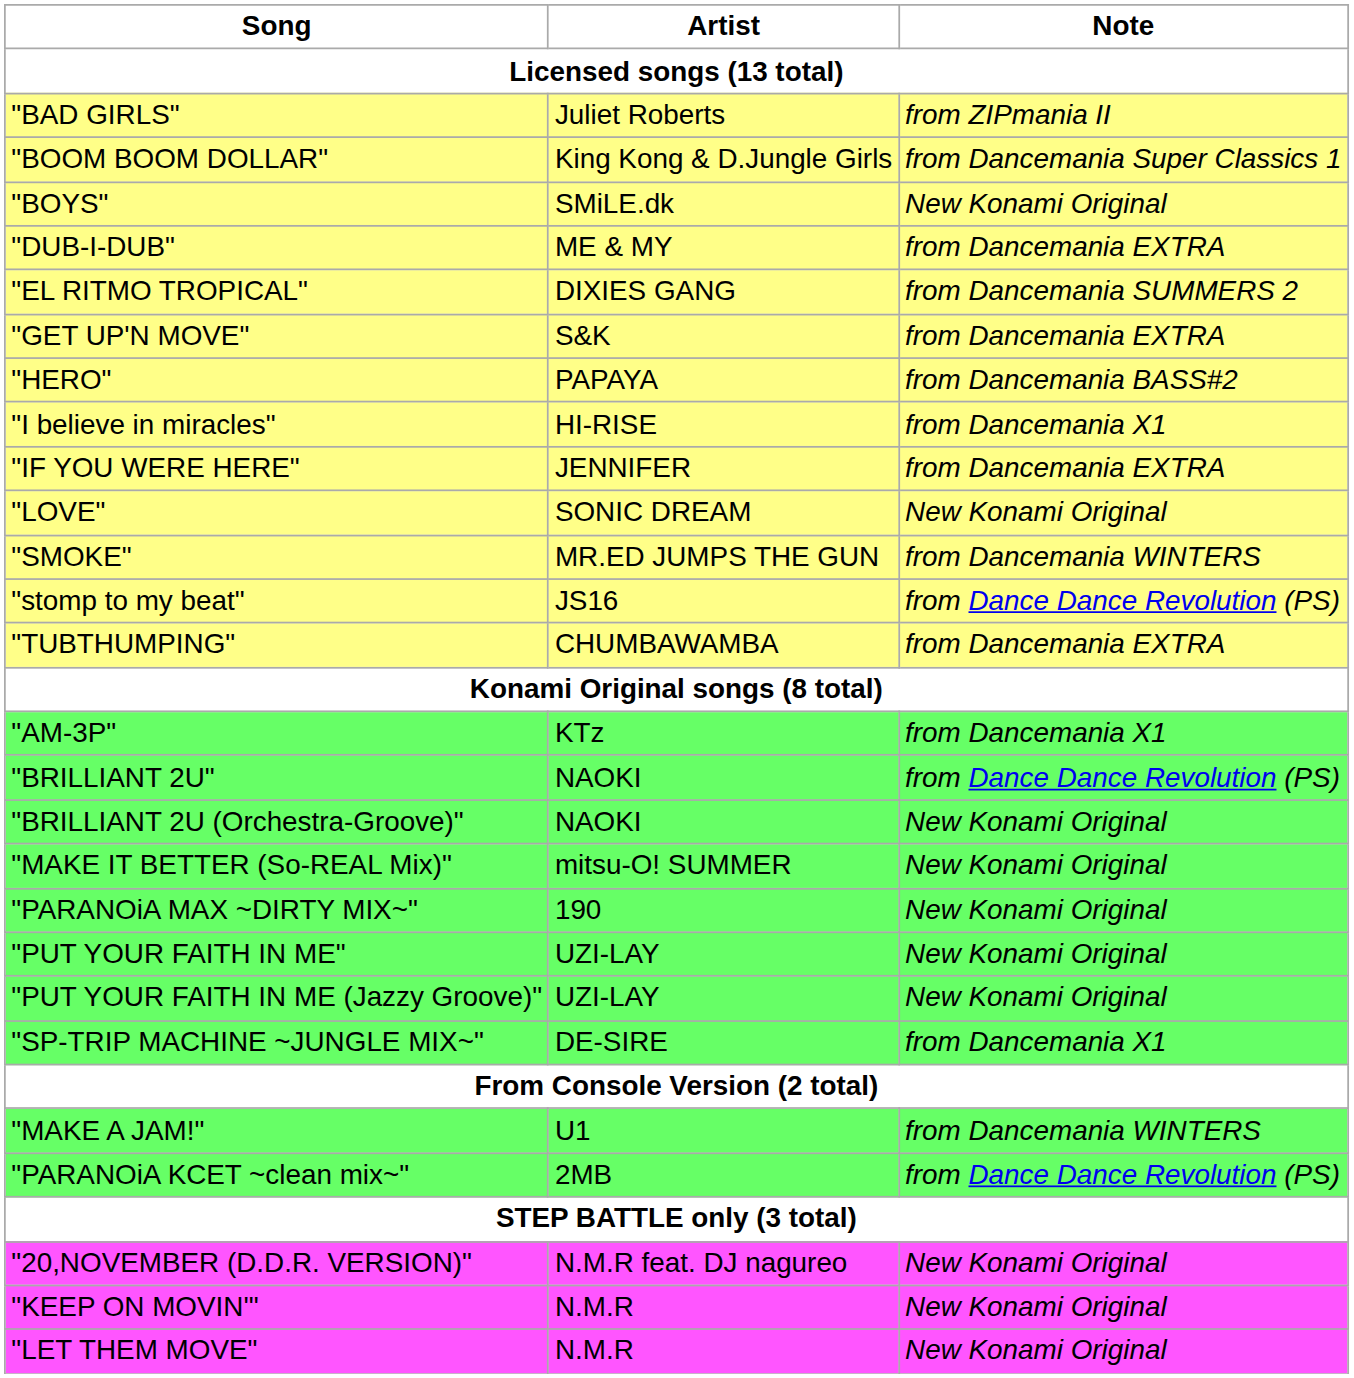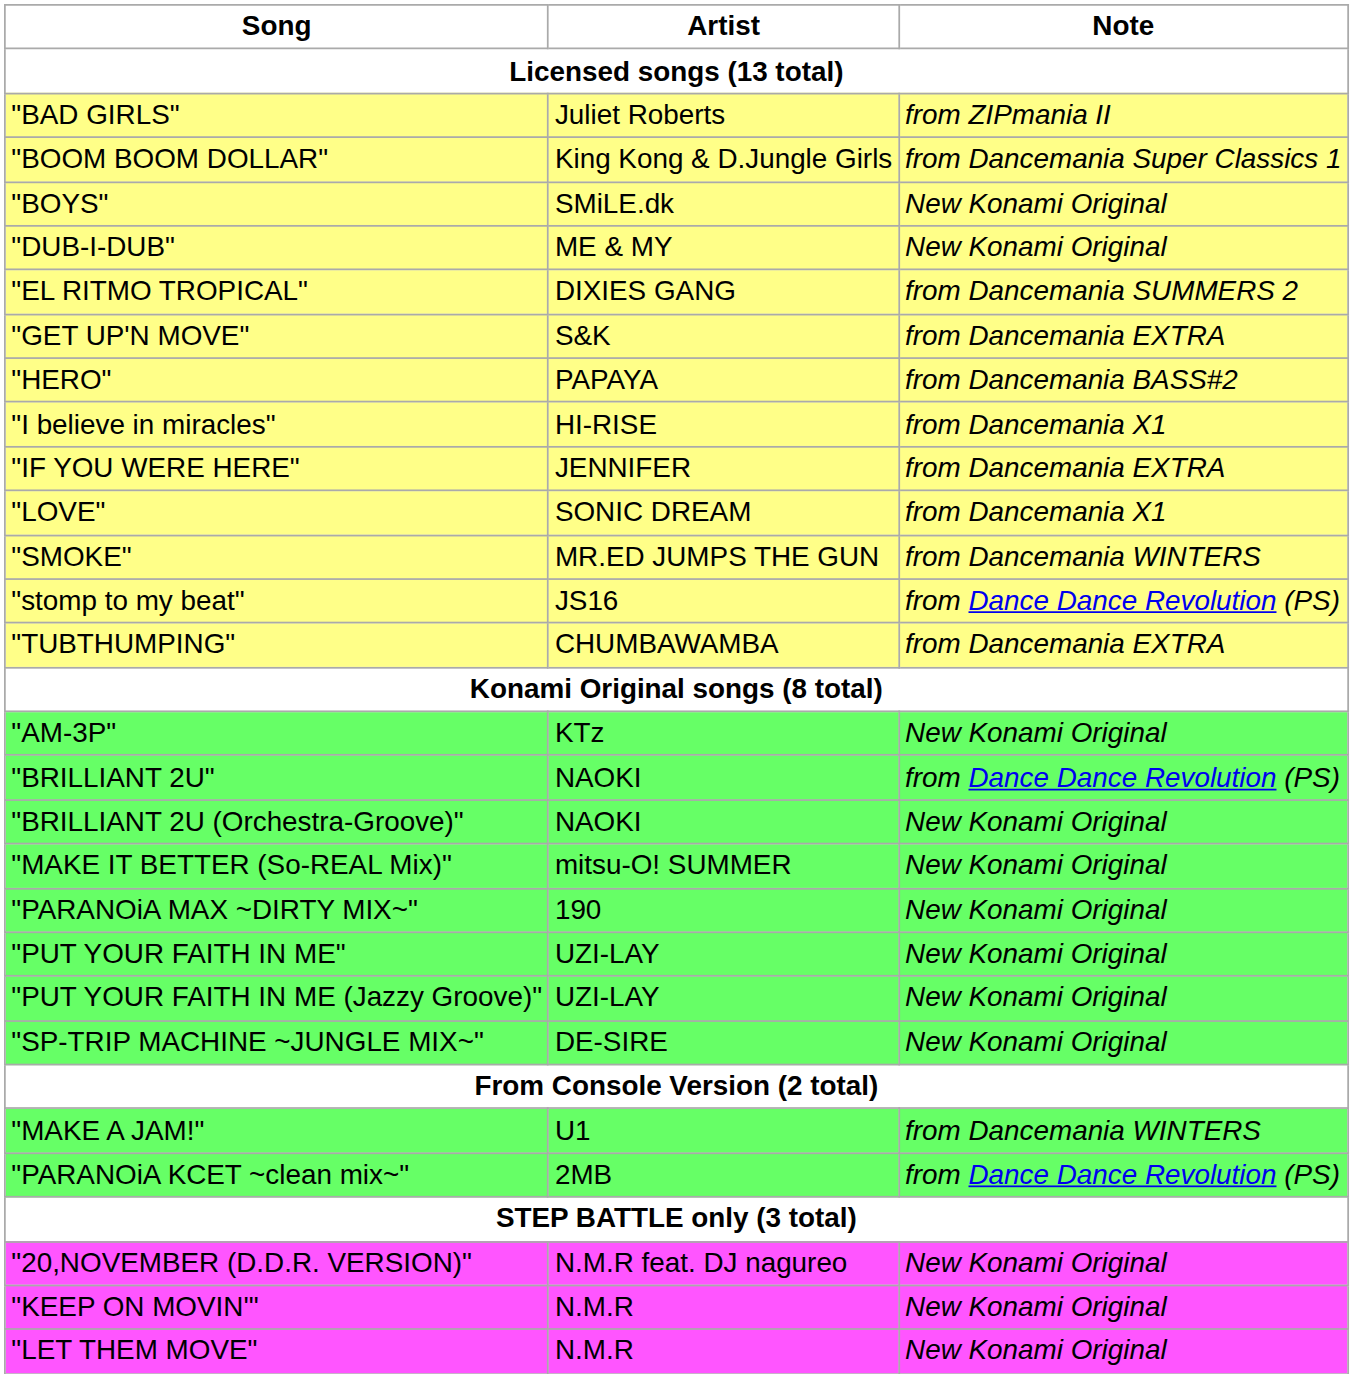"DUB-I-DUB" | Note: from Dancemania EXTRA -> New Konami Original
"LOVE" | Note: New Konami Original -> from Dancemania X1
"AM-3P" | Note: from Dancemania X1 -> New Konami Original
"SP-TRIP MACHINE ~JUNGLE MIX~" | Note: from Dancemania X1 -> New Konami Original
